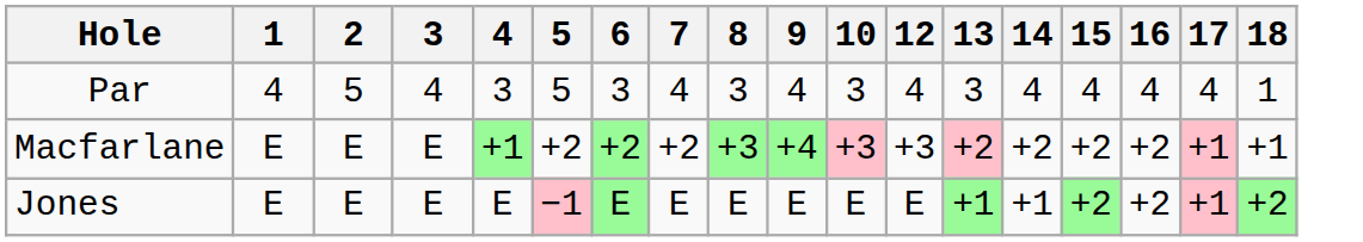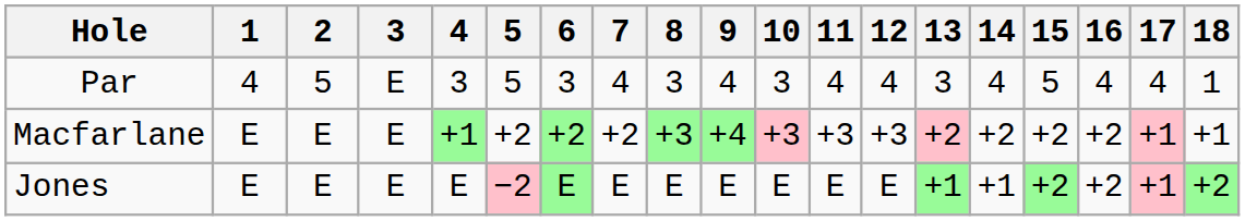+ column: 11 | 4 | +3 | E
Par | 3: 4 -> E
Par | 15: 4 -> 5
Jones | 5: −1 -> −2
